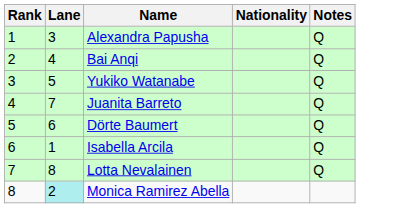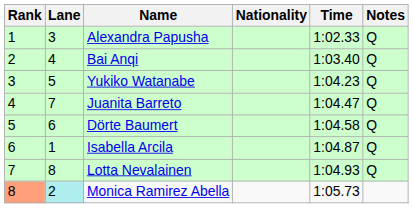+ column: Time | 1:02.33 | 1:03.40 | 1:04.23 | 1:04.47 | 1:04.58 | 1:04.87 | 1:04.93 | 1:05.73
Monica Ramirez Abella | Rank: no background -> lightsalmon background
